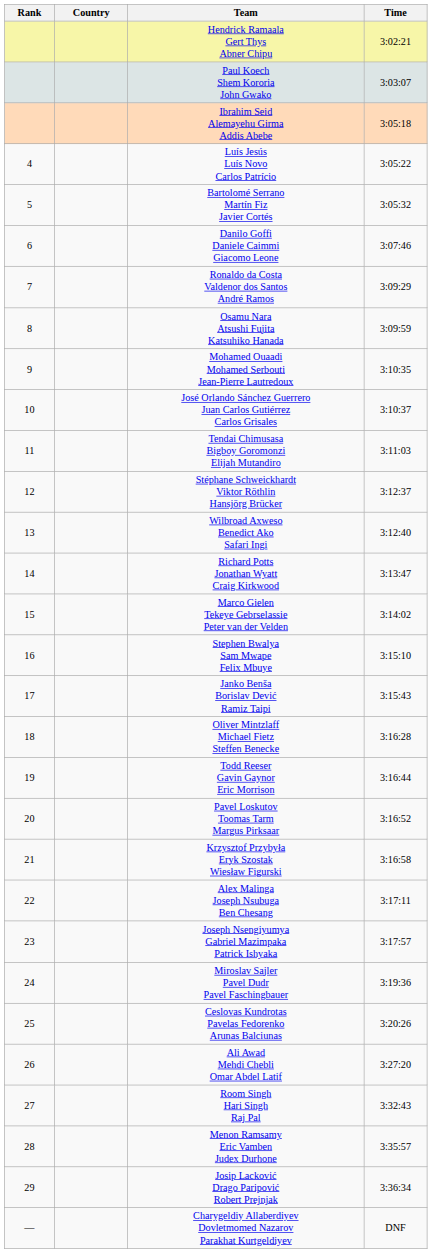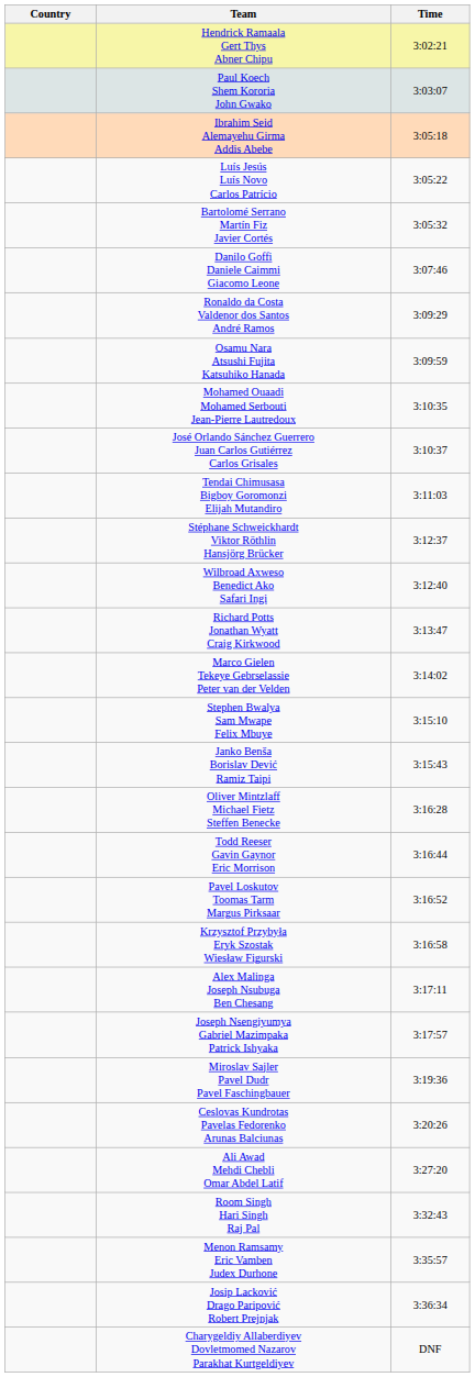- column: Rank | 4 | 5 | 6 | 7 | 8 | 9 | 10 | 11 | 12 | 13 | 14 | 15 | 16 | 17 | 18 | 19 | 20 | 21 | 22 | 23 | 24 | 25 | 26 | 27 | 28 | 29 | —
